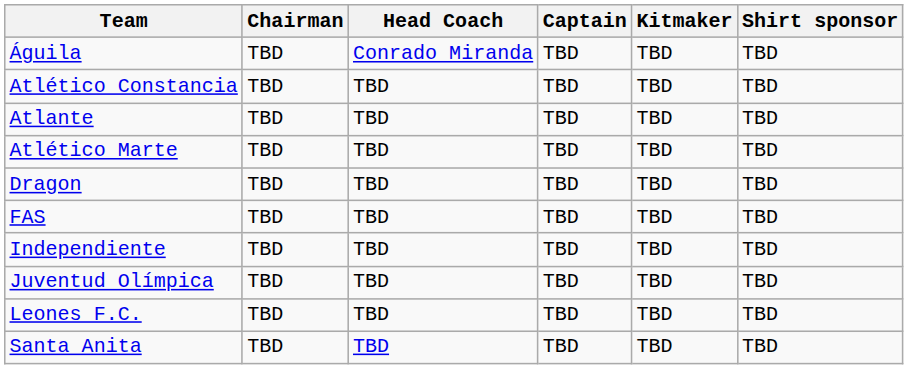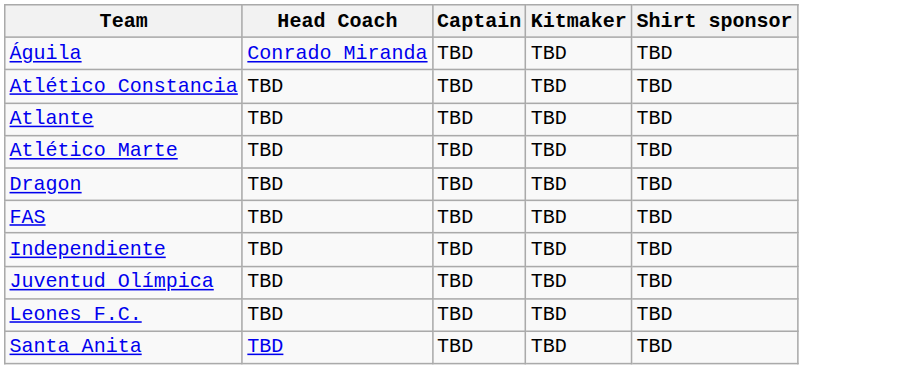- column: Chairman | TBD | TBD | TBD | TBD | TBD | TBD | TBD | TBD | TBD | TBD
